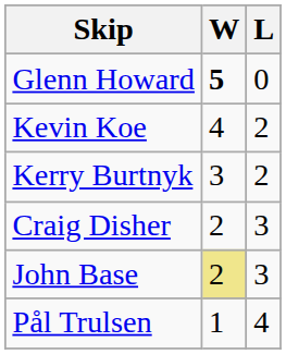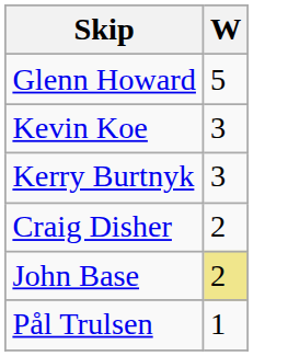- column: L | 0 | 2 | 2 | 3 | 3 | 4
Glenn Howard | W: bold -> normal
Kevin Koe | W: 4 -> 3
